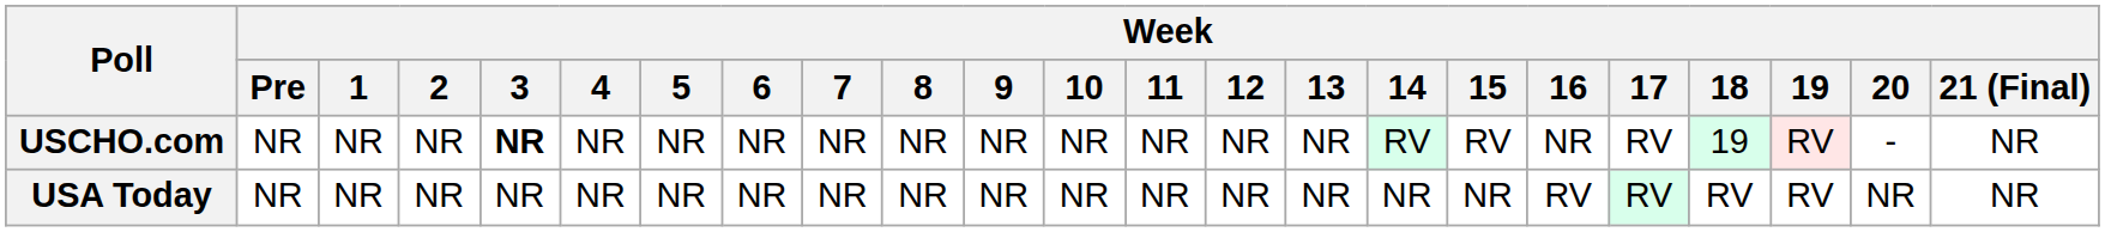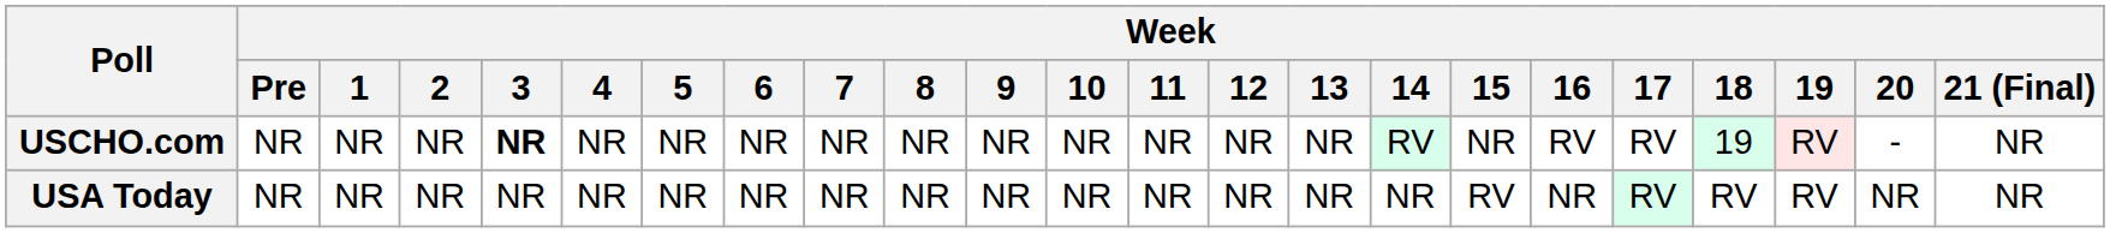USCHO.com | Week / 15: RV -> NR
USCHO.com | Week / 16: NR -> RV
USA Today | Week / 15: NR -> RV
USA Today | Week / 16: RV -> NR
